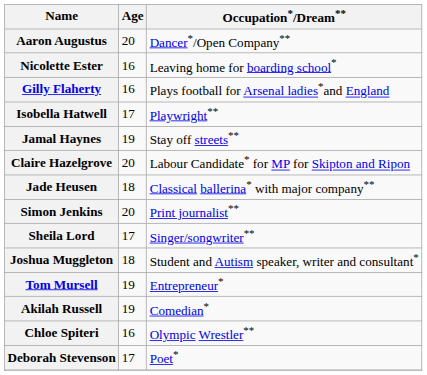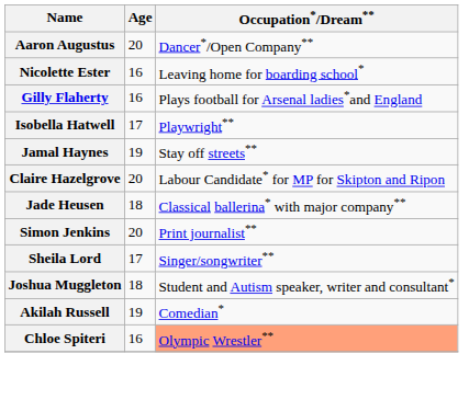- row: Tom Mursell | 19 | Entrepreneur*
Chloe Spiteri | Occupation*/Dream**: no background -> lightsalmon background
- row: Deborah Stevenson | 17 | Poet*
